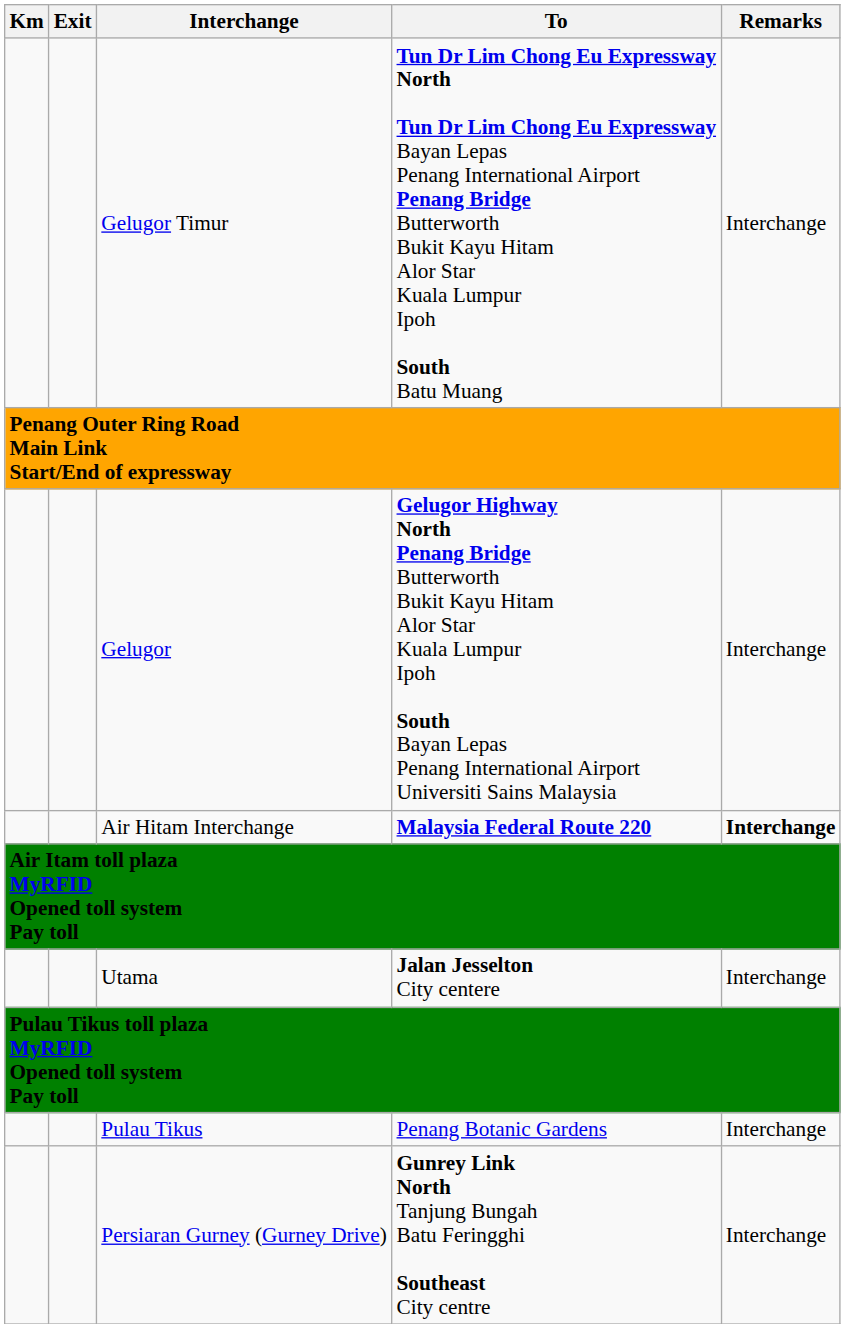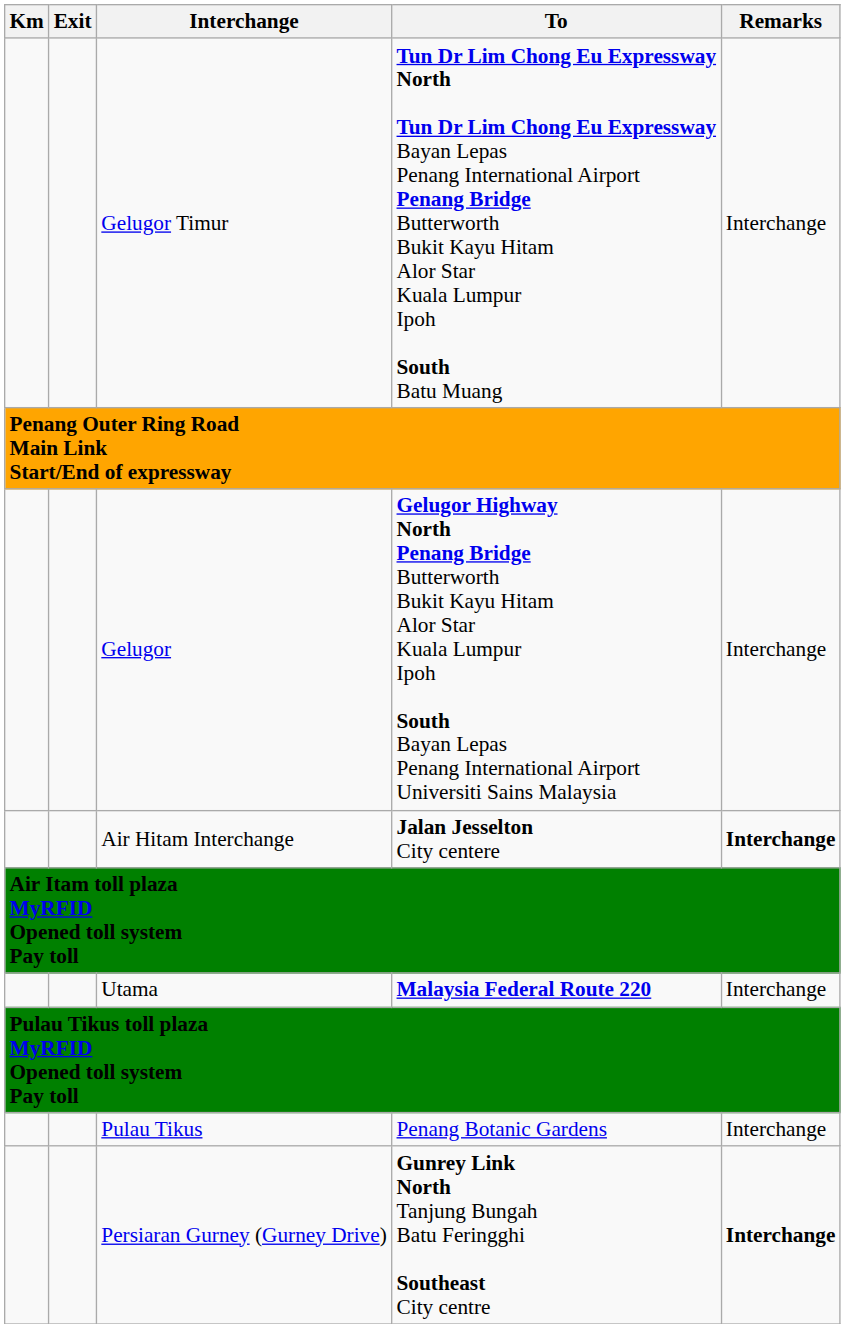Air Hitam Interchange | To: Malaysia Federal Route 220 -> Jalan Jesselton City centere
Utama | To: Jalan Jesselton City centere -> Malaysia Federal Route 220
Persiaran Gurney (Gurney Drive) | Remarks: normal -> bold
